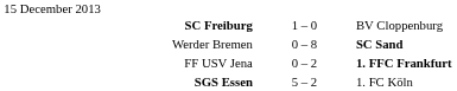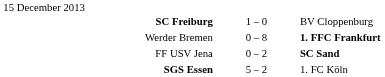Werder Bremen | column 3: SC Sand -> 1. FFC Frankfurt
FF USV Jena | column 3: 1. FFC Frankfurt -> SC Sand
